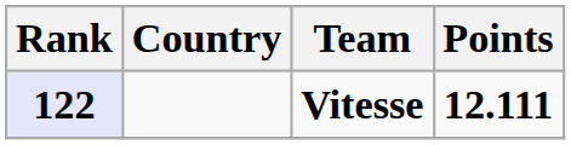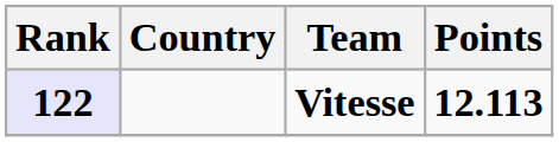Vitesse | Points: 12.111 -> 12.113
